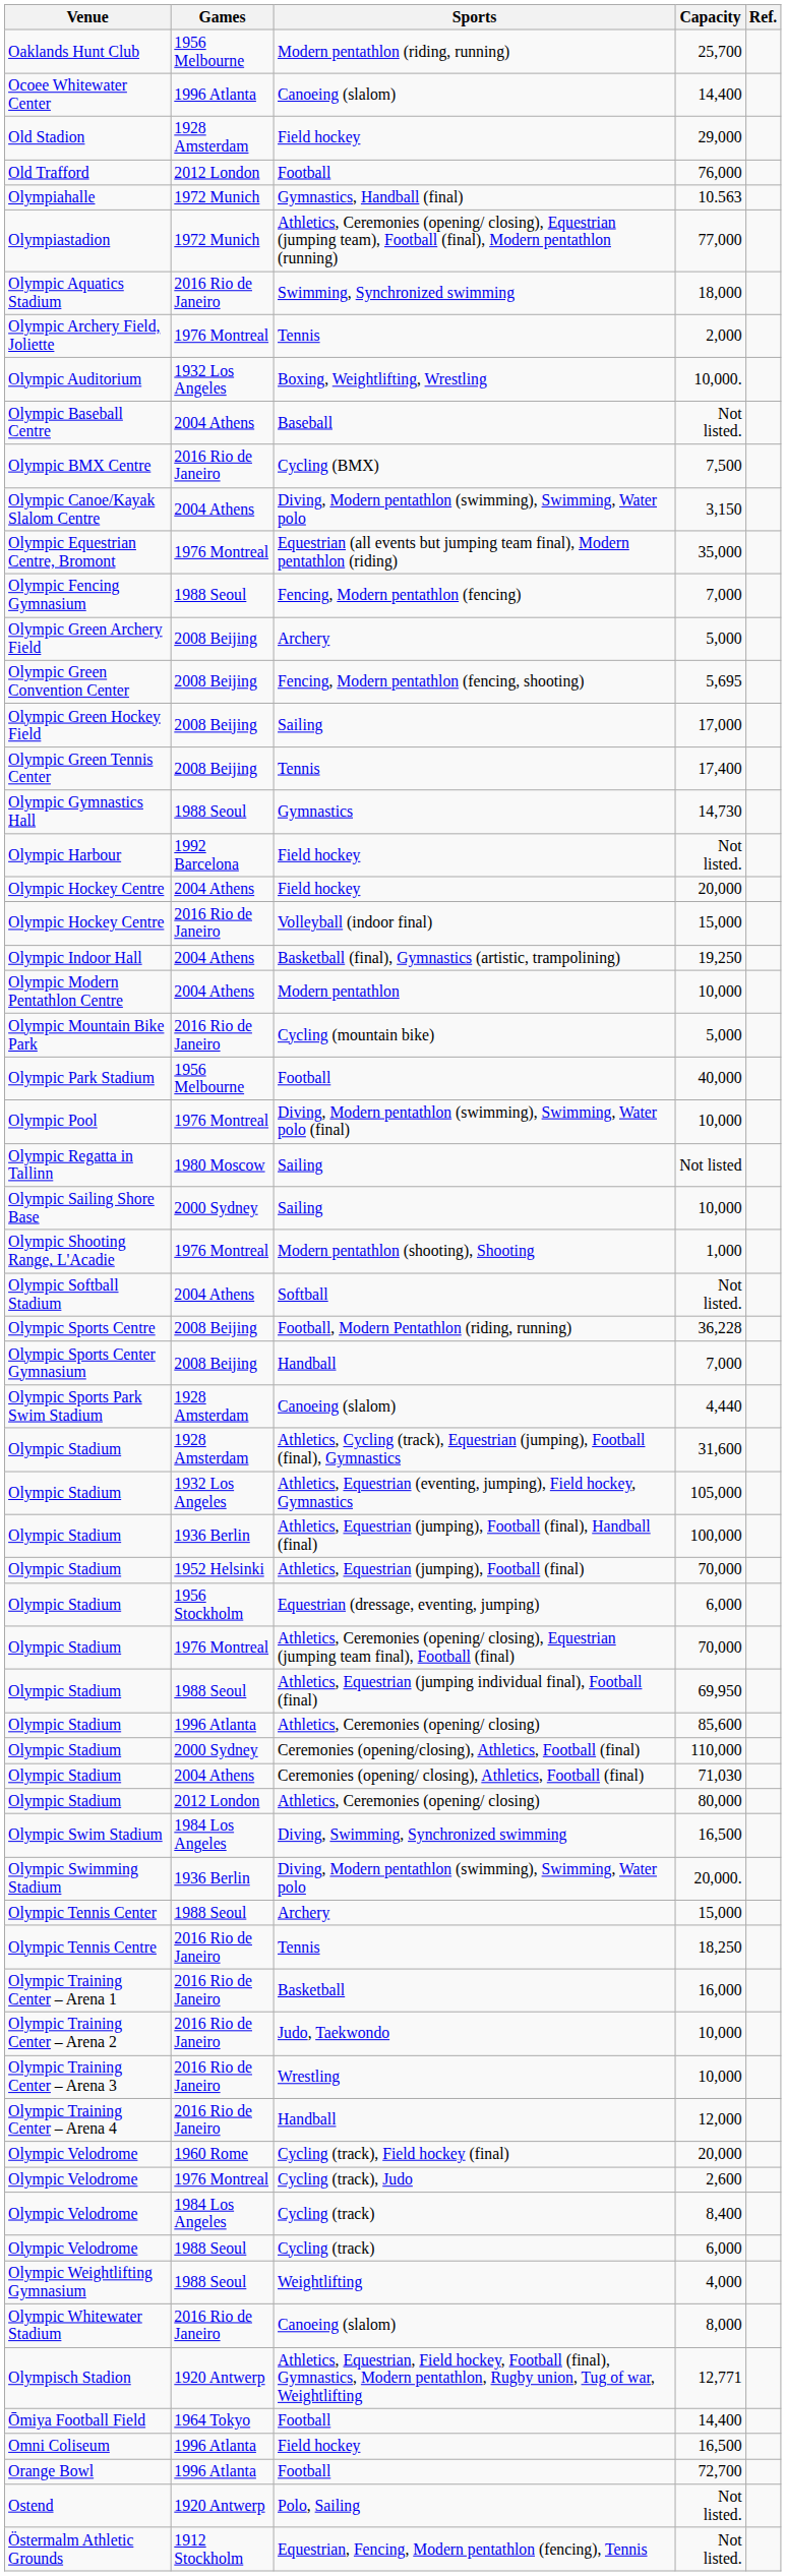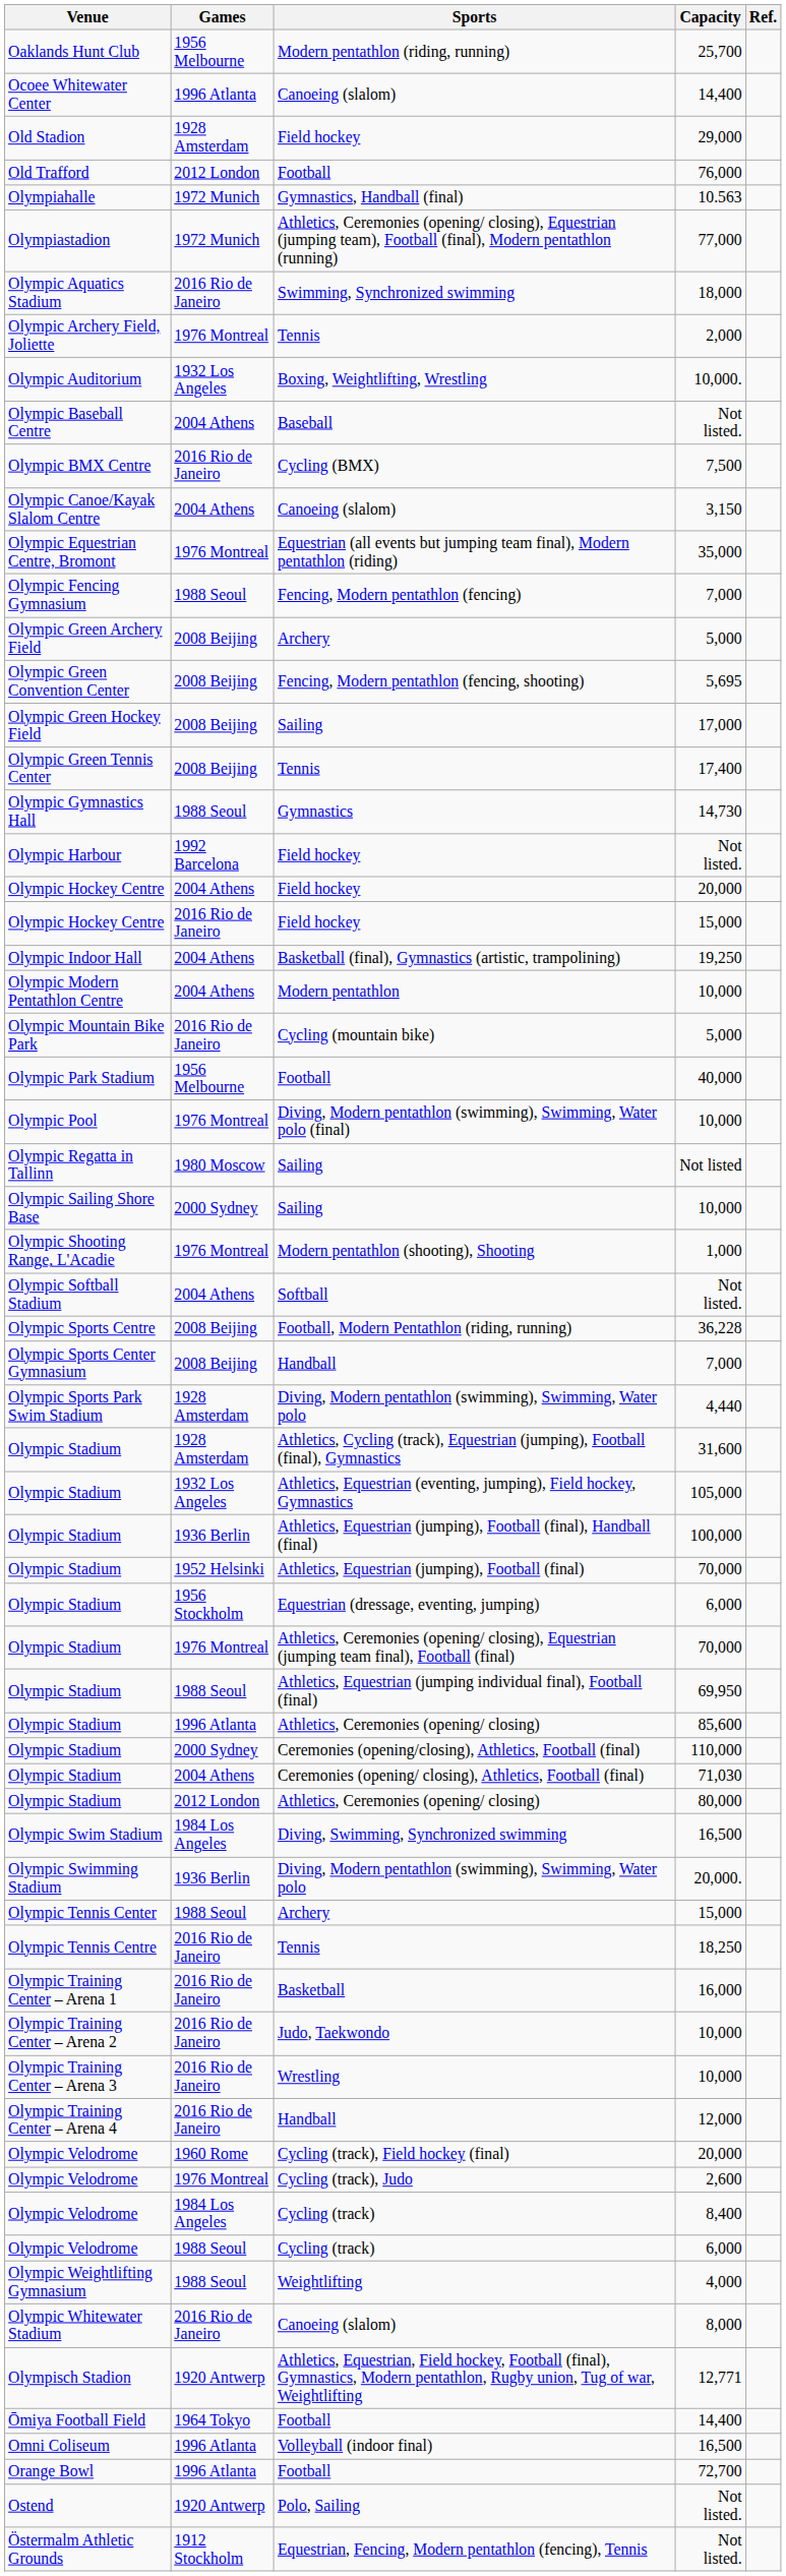Olympic Canoe/Kayak Slalom Centre | Sports: Diving, Modern pentathlon (swimming), Swimming, Water polo -> Canoeing (slalom)
Olympic Hockey Centre / 2016 Rio de Janeiro | Sports: Volleyball (indoor final) -> Field hockey
Olympic Sports Park Swim Stadium | Sports: Canoeing (slalom) -> Diving, Modern pentathlon (swimming), Swimming, Water polo
Omni Coliseum | Sports: Field hockey -> Volleyball (indoor final)
